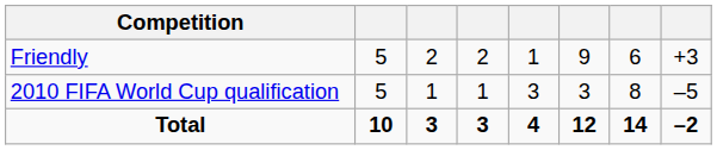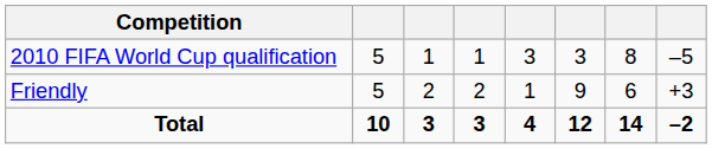rows swapped: Friendly <-> 2010 FIFA World Cup qualification
